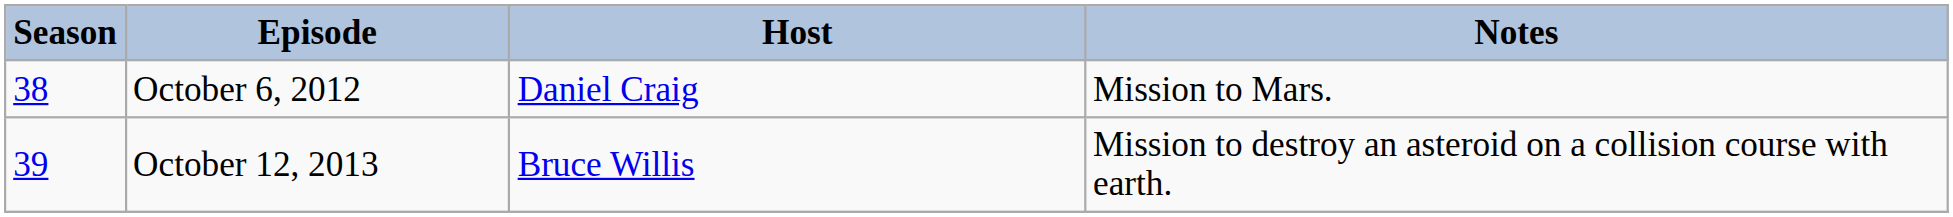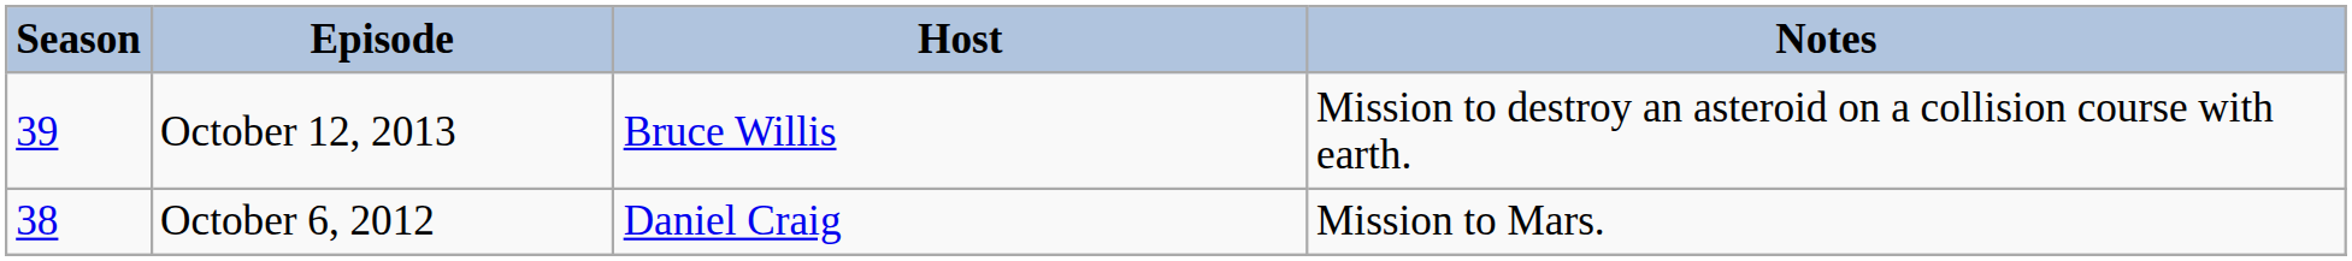rows swapped: October 6, 2012 <-> October 12, 2013
